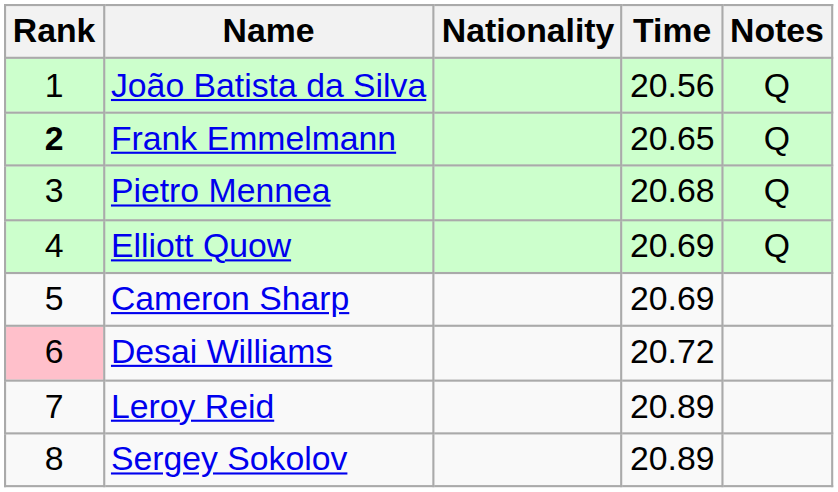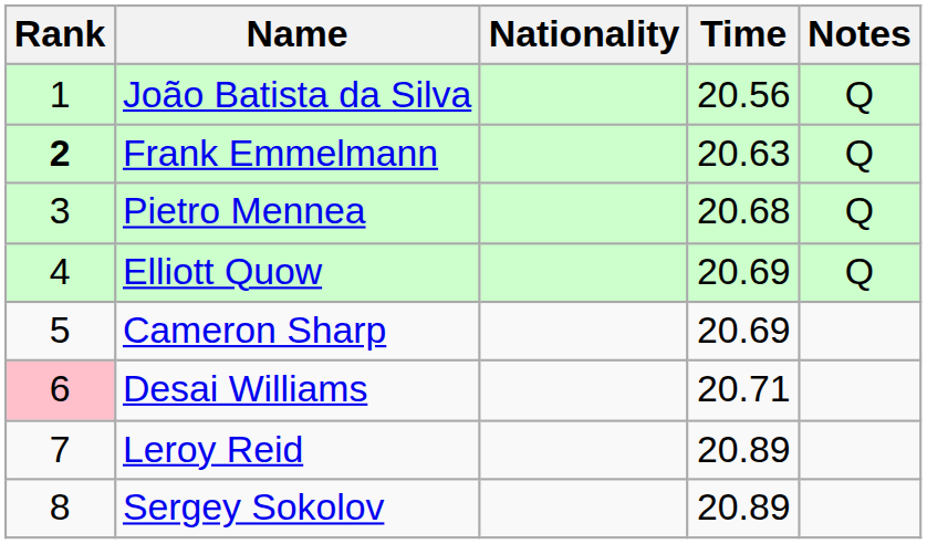Frank Emmelmann | Time: 20.65 -> 20.63
Desai Williams | Time: 20.72 -> 20.71
